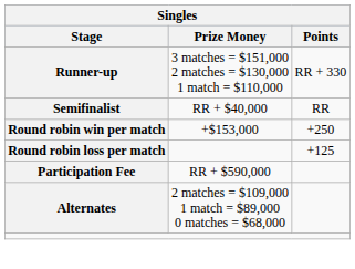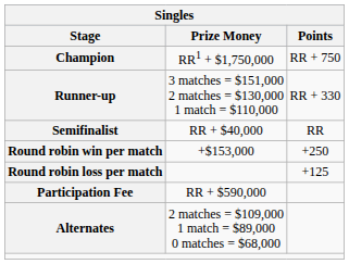+ row: Champion | RR1 + $1,750,000 | RR + 750
